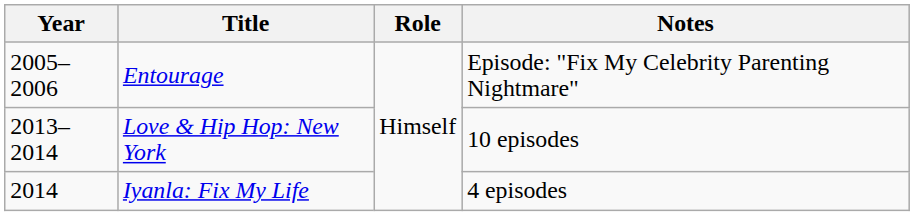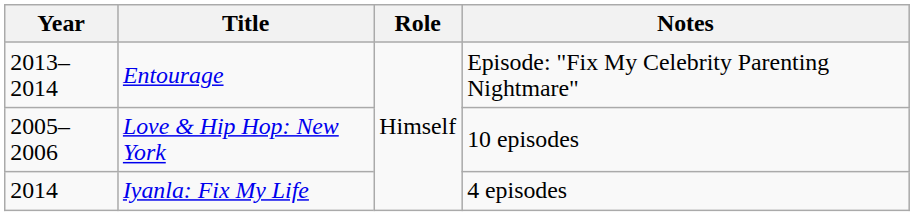Entourage | Year: 2005–2006 -> 2013–2014
Love & Hip Hop: New York | Year: 2013–2014 -> 2005–2006
